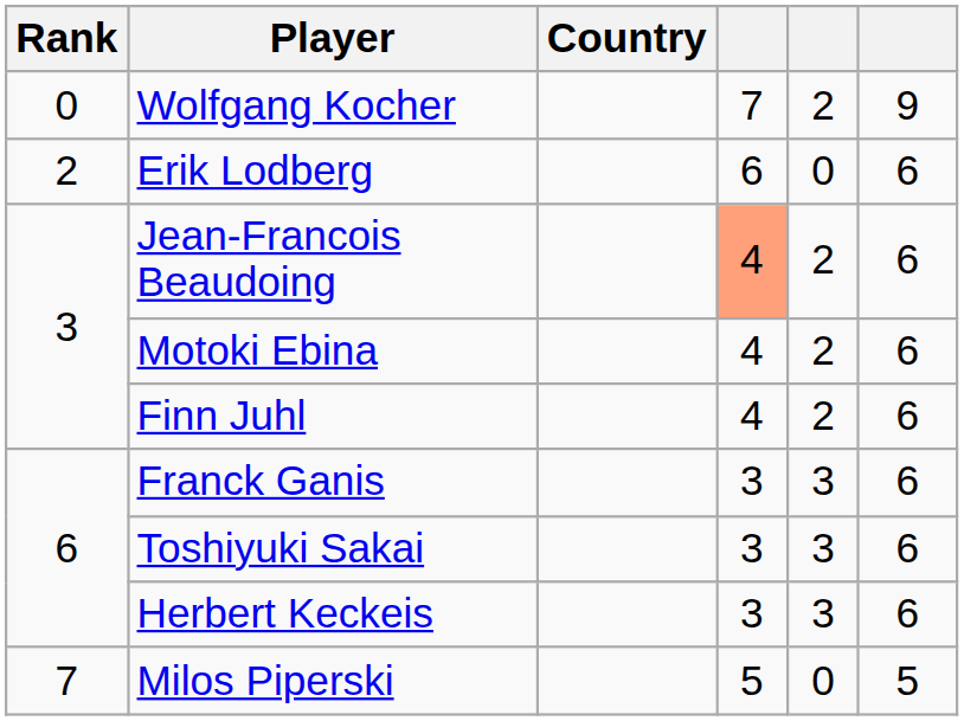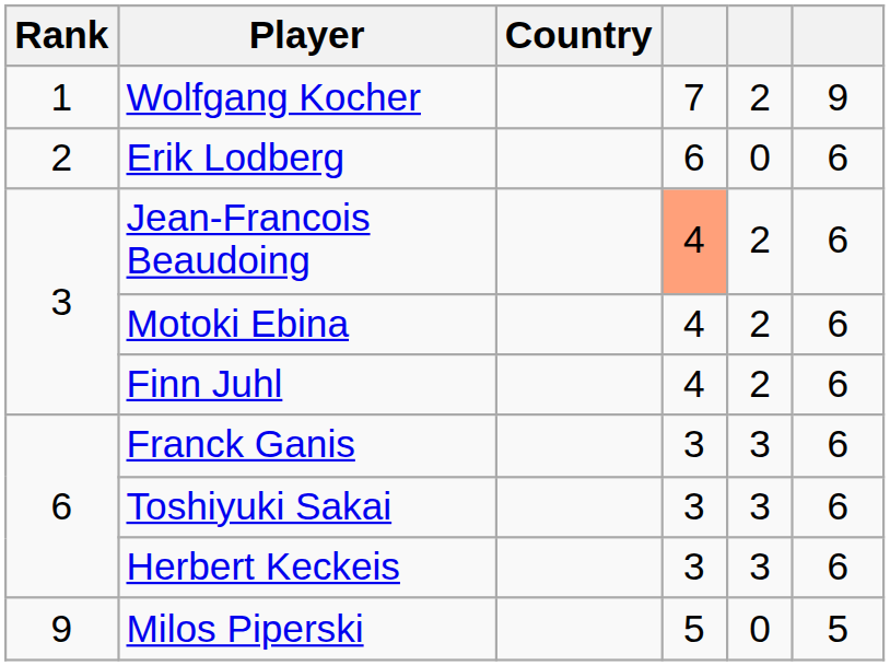Wolfgang Kocher | Rank: 0 -> 1
Milos Piperski | Rank: 7 -> 9
